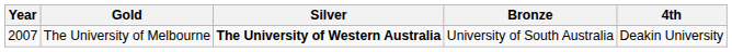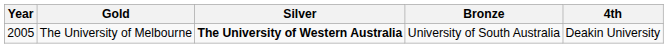The University of Melbourne | Year: 2007 -> 2005
